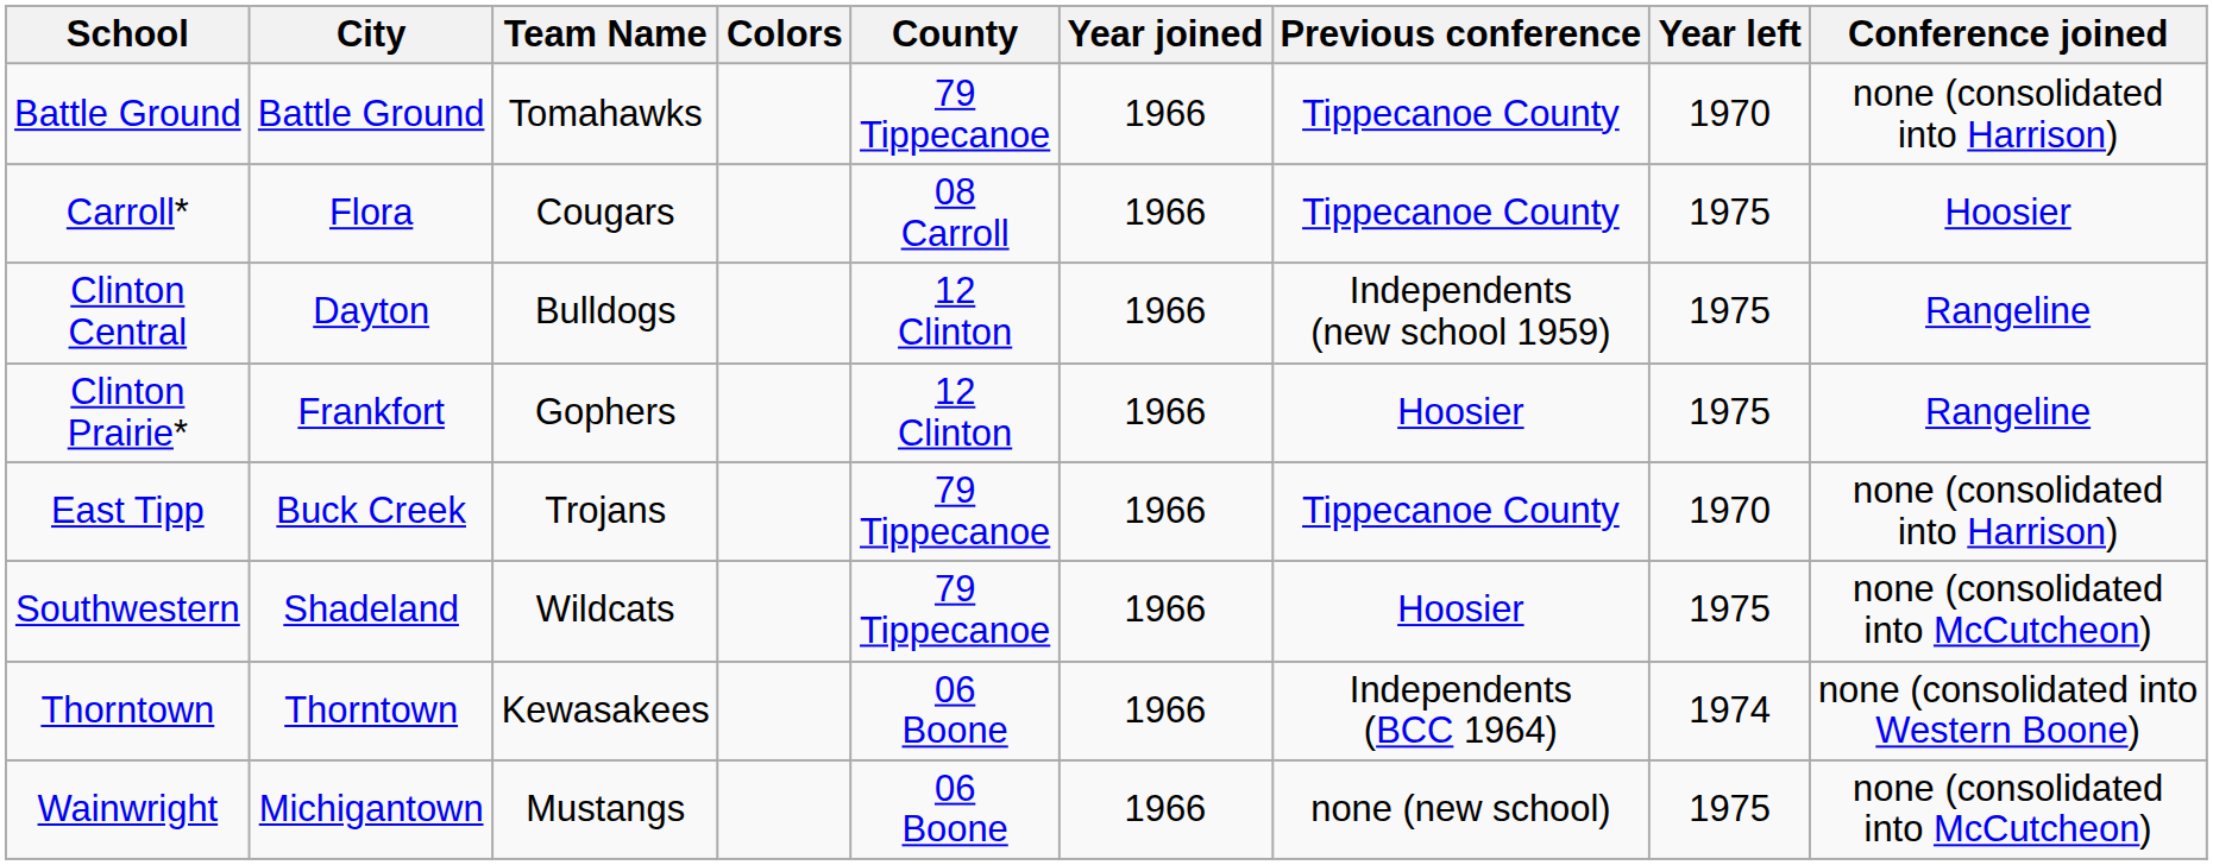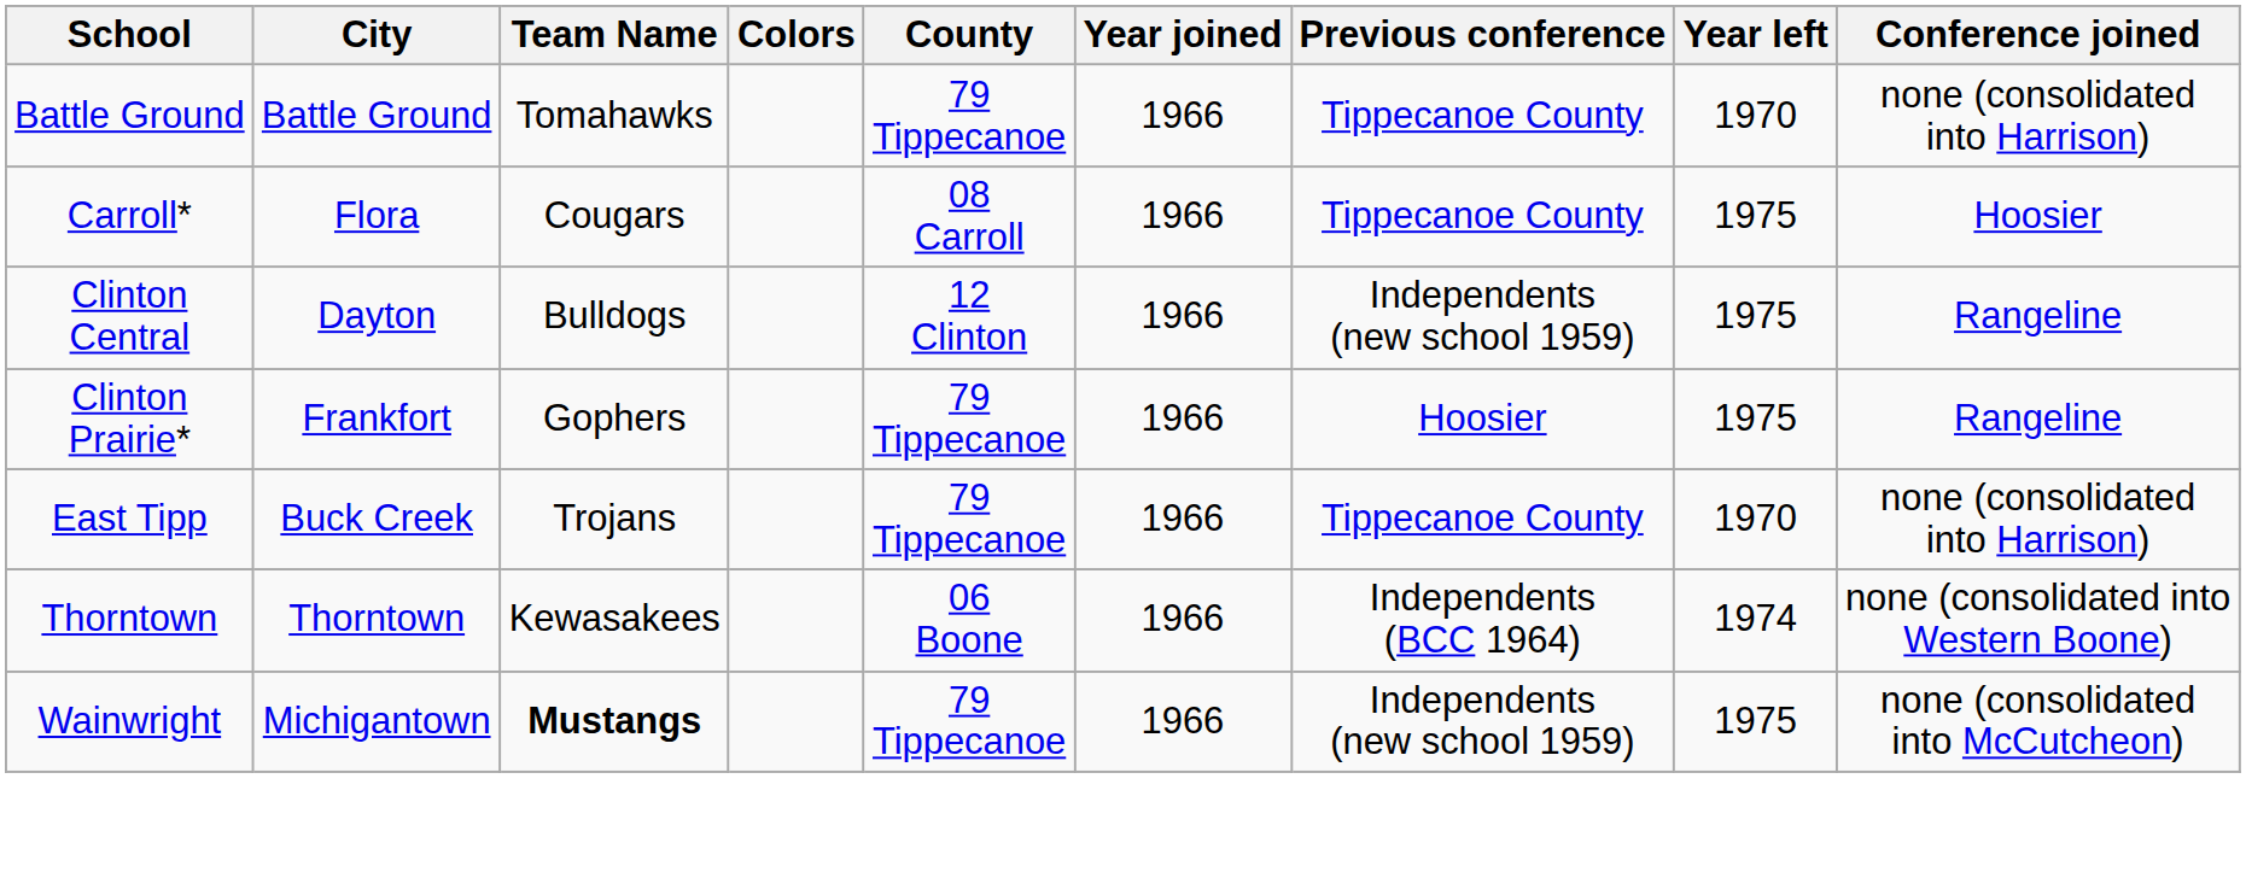Clinton Prairie* | County: 12 Clinton -> 79 Tippecanoe
- row: Southwestern | Shadeland | Wildcats | 79 Tippecanoe | 1966 | Hoosier | 1975 | none (consolidated into McCutcheon)
Wainwright | Team Name: normal -> bold
Wainwright | County: 06 Boone -> 79 Tippecanoe
Wainwright | Previous conference: none (new school) -> Independents (new school 1959)
